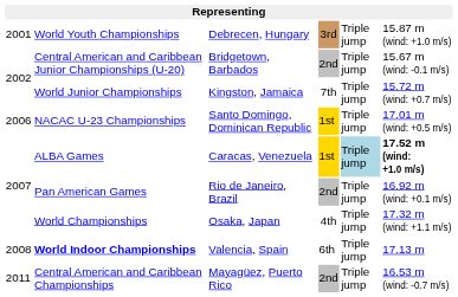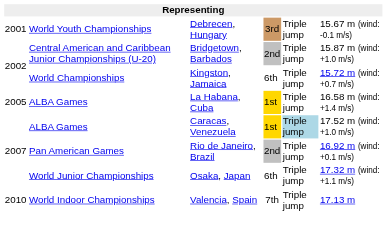Debrecen, Hungary | column 6: 15.87 m (wind: +1.0 m/s) -> 15.67 m (wind: -0.1 m/s)
Bridgetown, Barbados | column 6: 15.67 m (wind: -0.1 m/s) -> 15.87 m (wind: +1.0 m/s)
Kingston, Jamaica | column 2: World Junior Championships -> World Championships
Kingston, Jamaica | column 4: 7th -> 6th
+ row: 2005 | ALBA Games | La Habana, Cuba | 1st | Triple jump | 16.58 m (wind: +1.4 m/s)
- row: 2006 | NACAC U-23 Championships | Santo Domingo, Dominican Republic | 1st | Triple jump | 17.01 m (wind: +0.5 m/s)
Caracas, Venezuela | column 6: bold -> normal
Osaka, Japan | column 2: World Championships -> World Junior Championships
Osaka, Japan | column 4: 4th -> 6th
Valencia, Spain | column 1: 2008 -> 2010
Valencia, Spain | column 2: bold -> normal
Valencia, Spain | column 4: 6th -> 7th
- row: 2011 | Central American and Caribbean Championships | Mayagüez, Puerto Rico | 2nd | Triple jump | 16.53 m (wind: -0.7 m/s)
